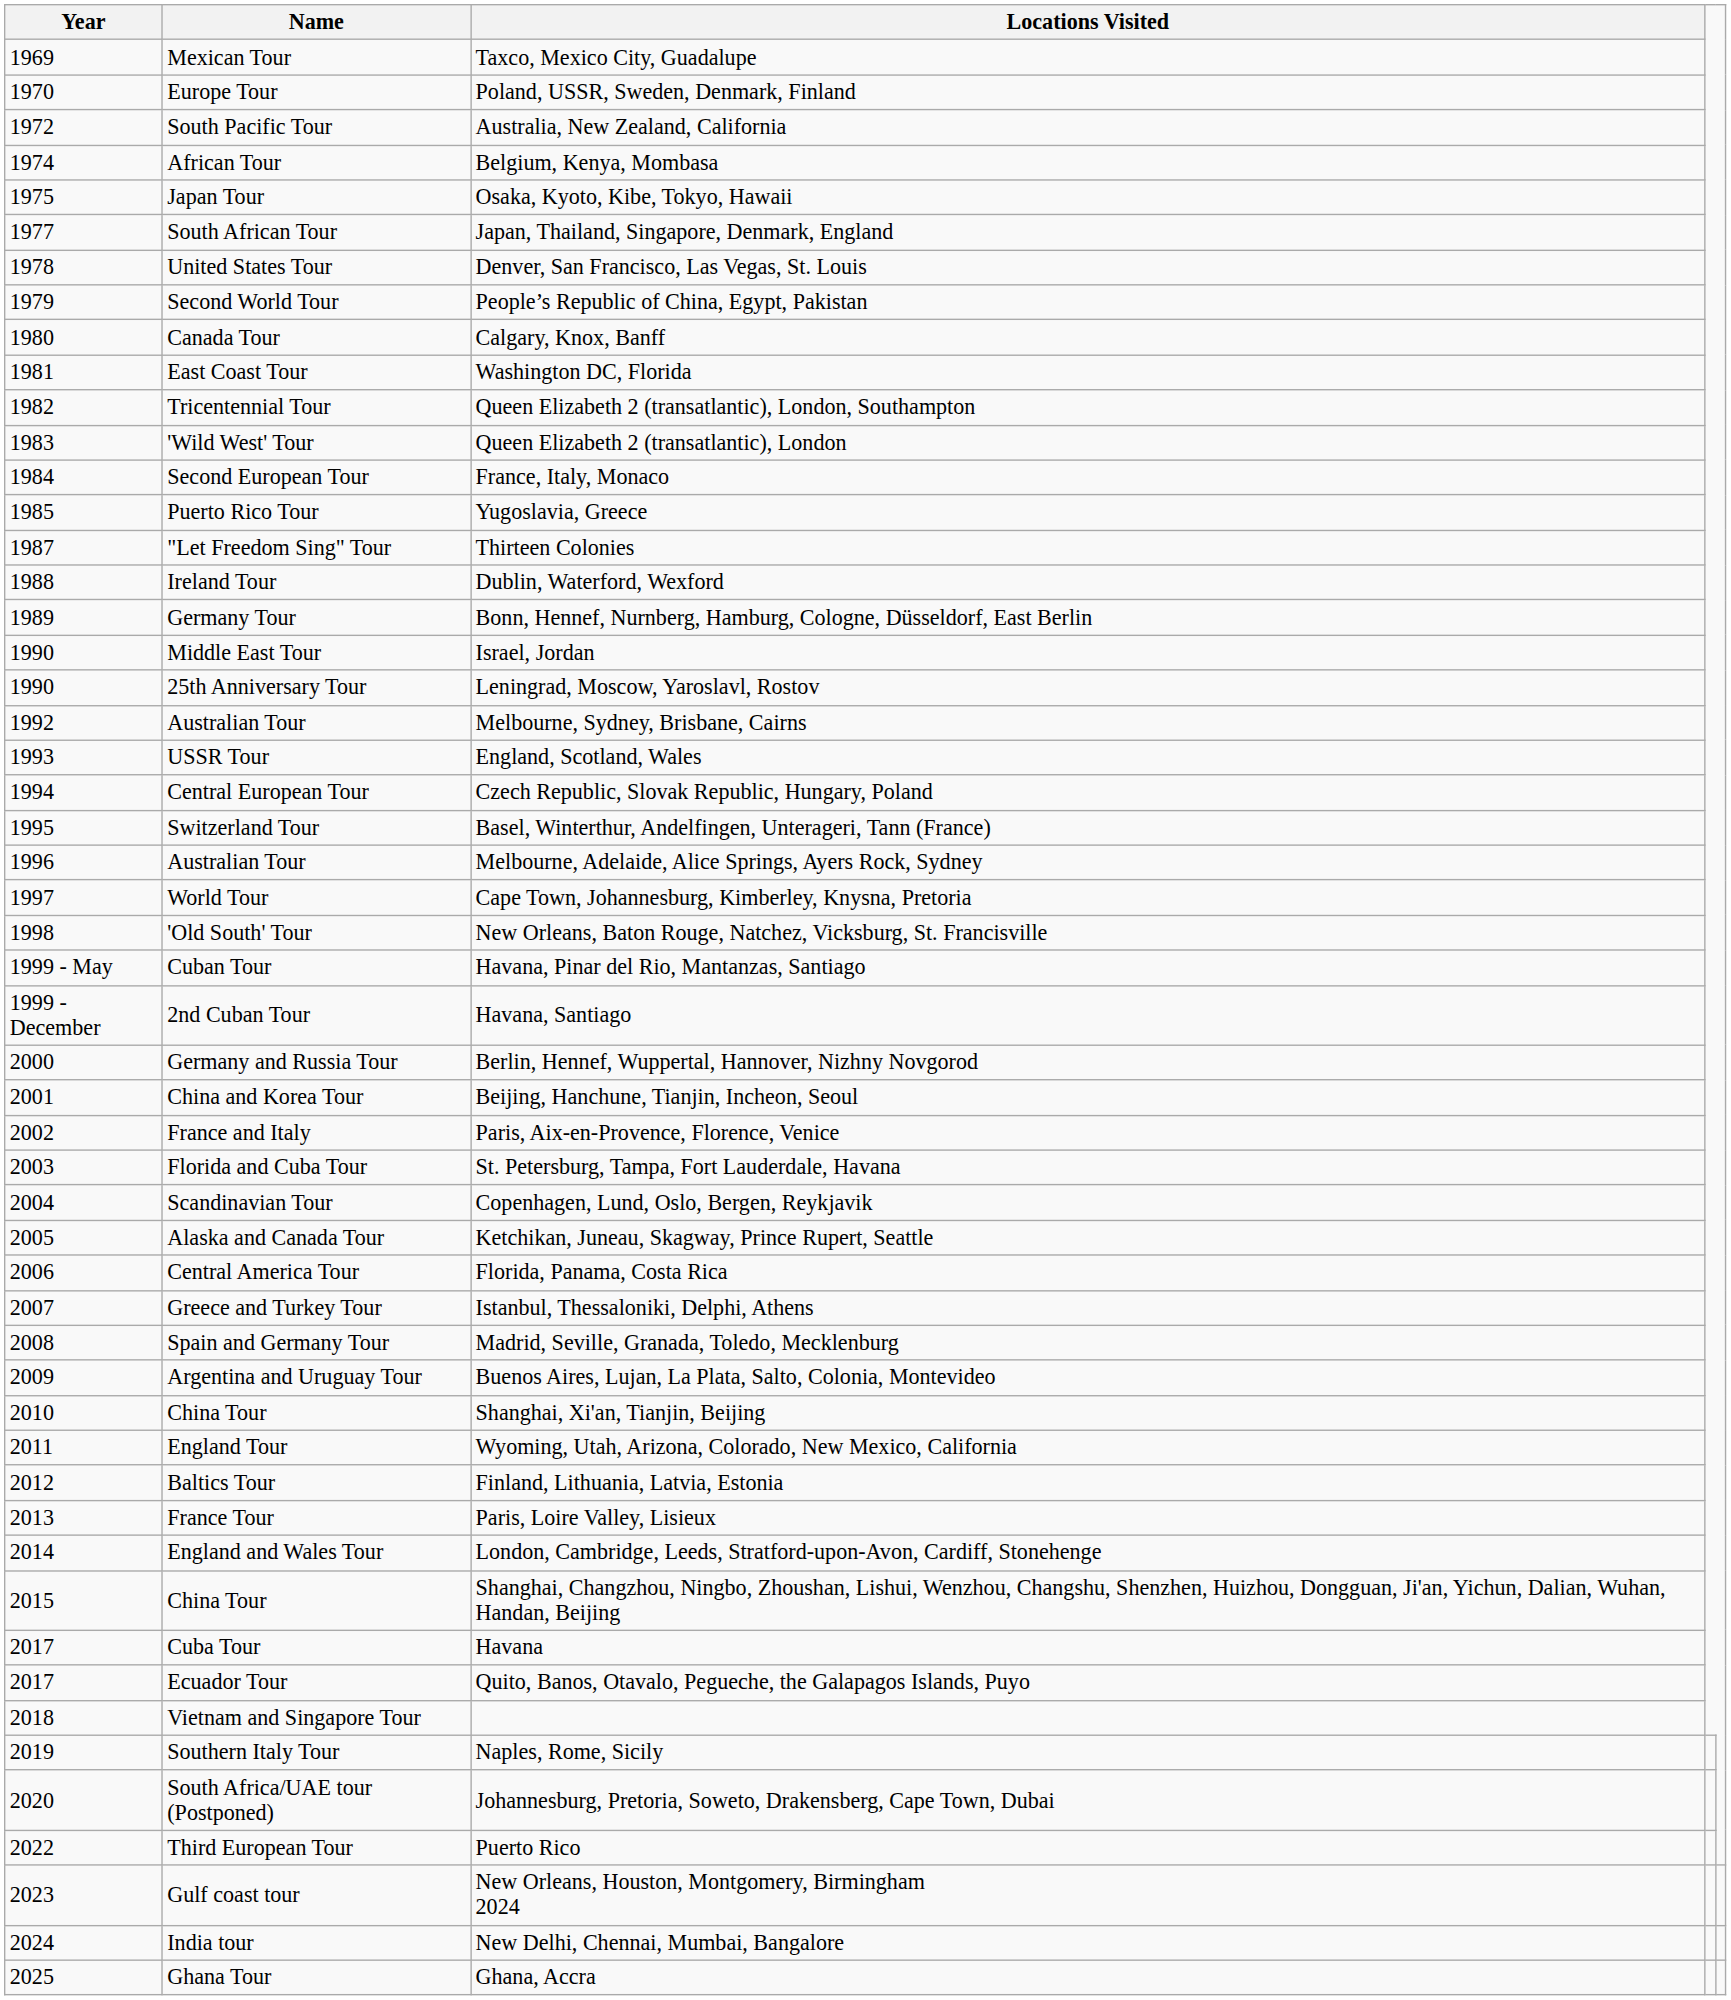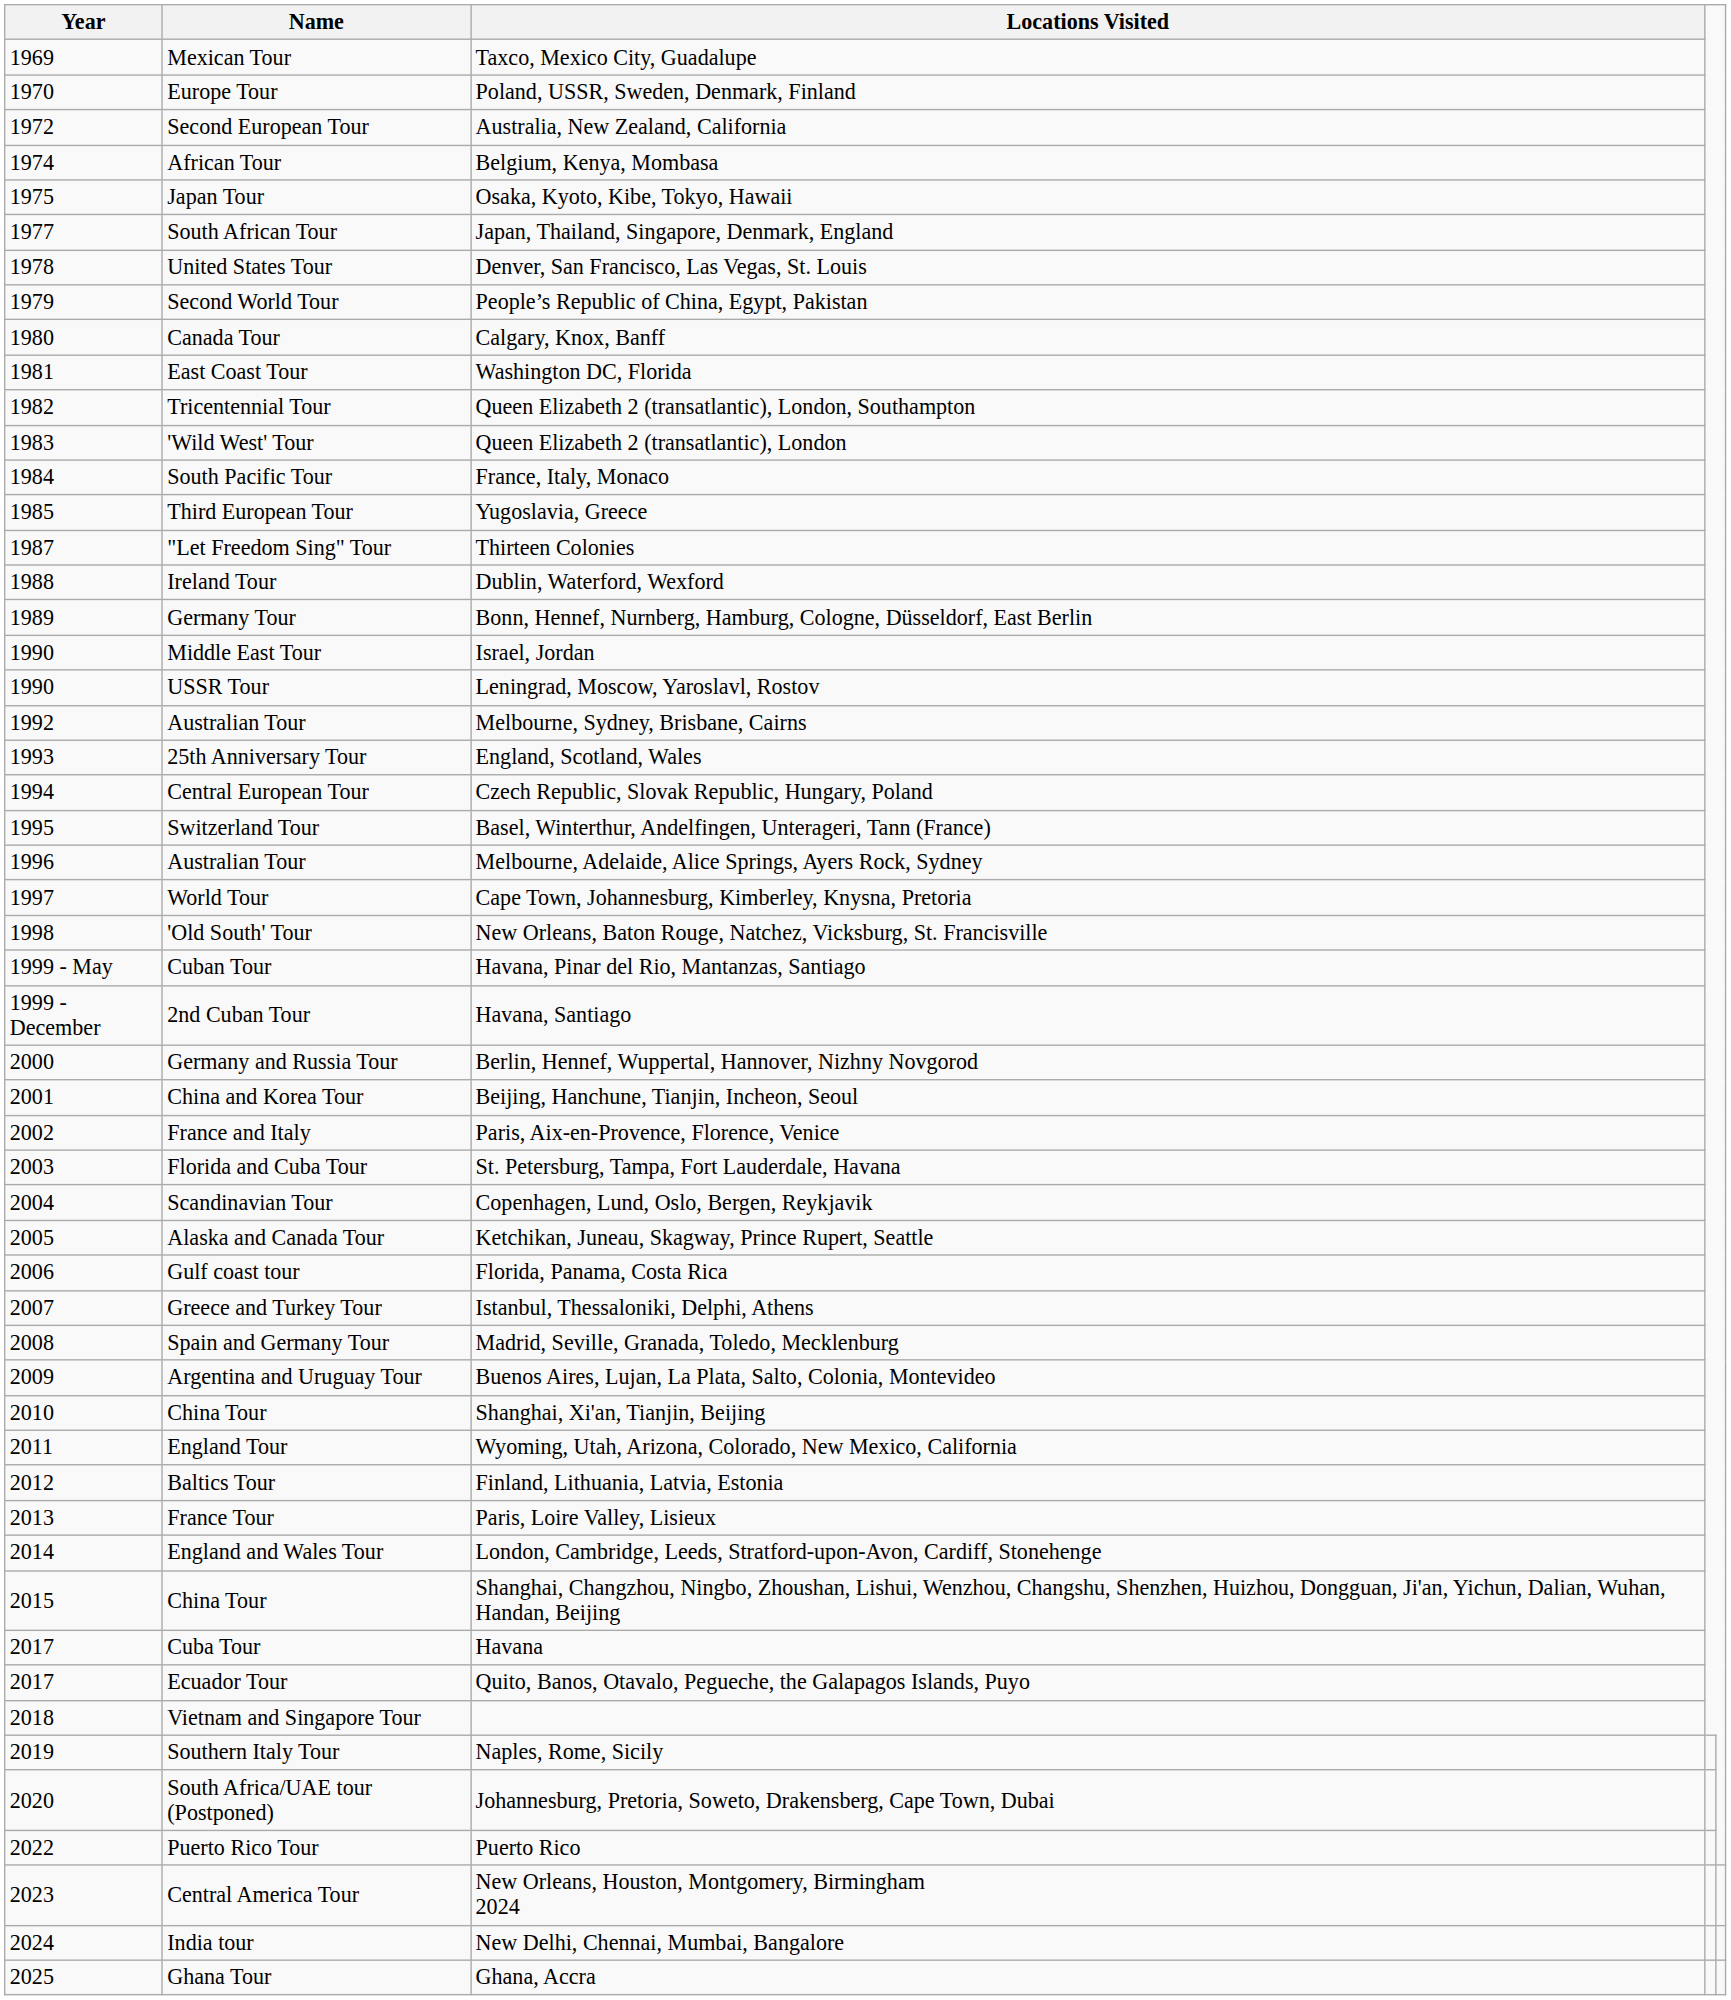Australia, New Zealand, California | Name: South Pacific Tour -> Second European Tour
France, Italy, Monaco | Name: Second European Tour -> South Pacific Tour
Yugoslavia, Greece | Name: Puerto Rico Tour -> Third European Tour
Leningrad, Moscow, Yaroslavl, Rostov | Name: 25th Anniversary Tour -> USSR Tour
England, Scotland, Wales | Name: USSR Tour -> 25th Anniversary Tour
Florida, Panama, Costa Rica | Name: Central America Tour -> Gulf coast tour
Puerto Rico | Name: Third European Tour -> Puerto Rico Tour
New Orleans, Houston, Montgomery, Birmingham 2024 | Name: Gulf coast tour -> Central America Tour
